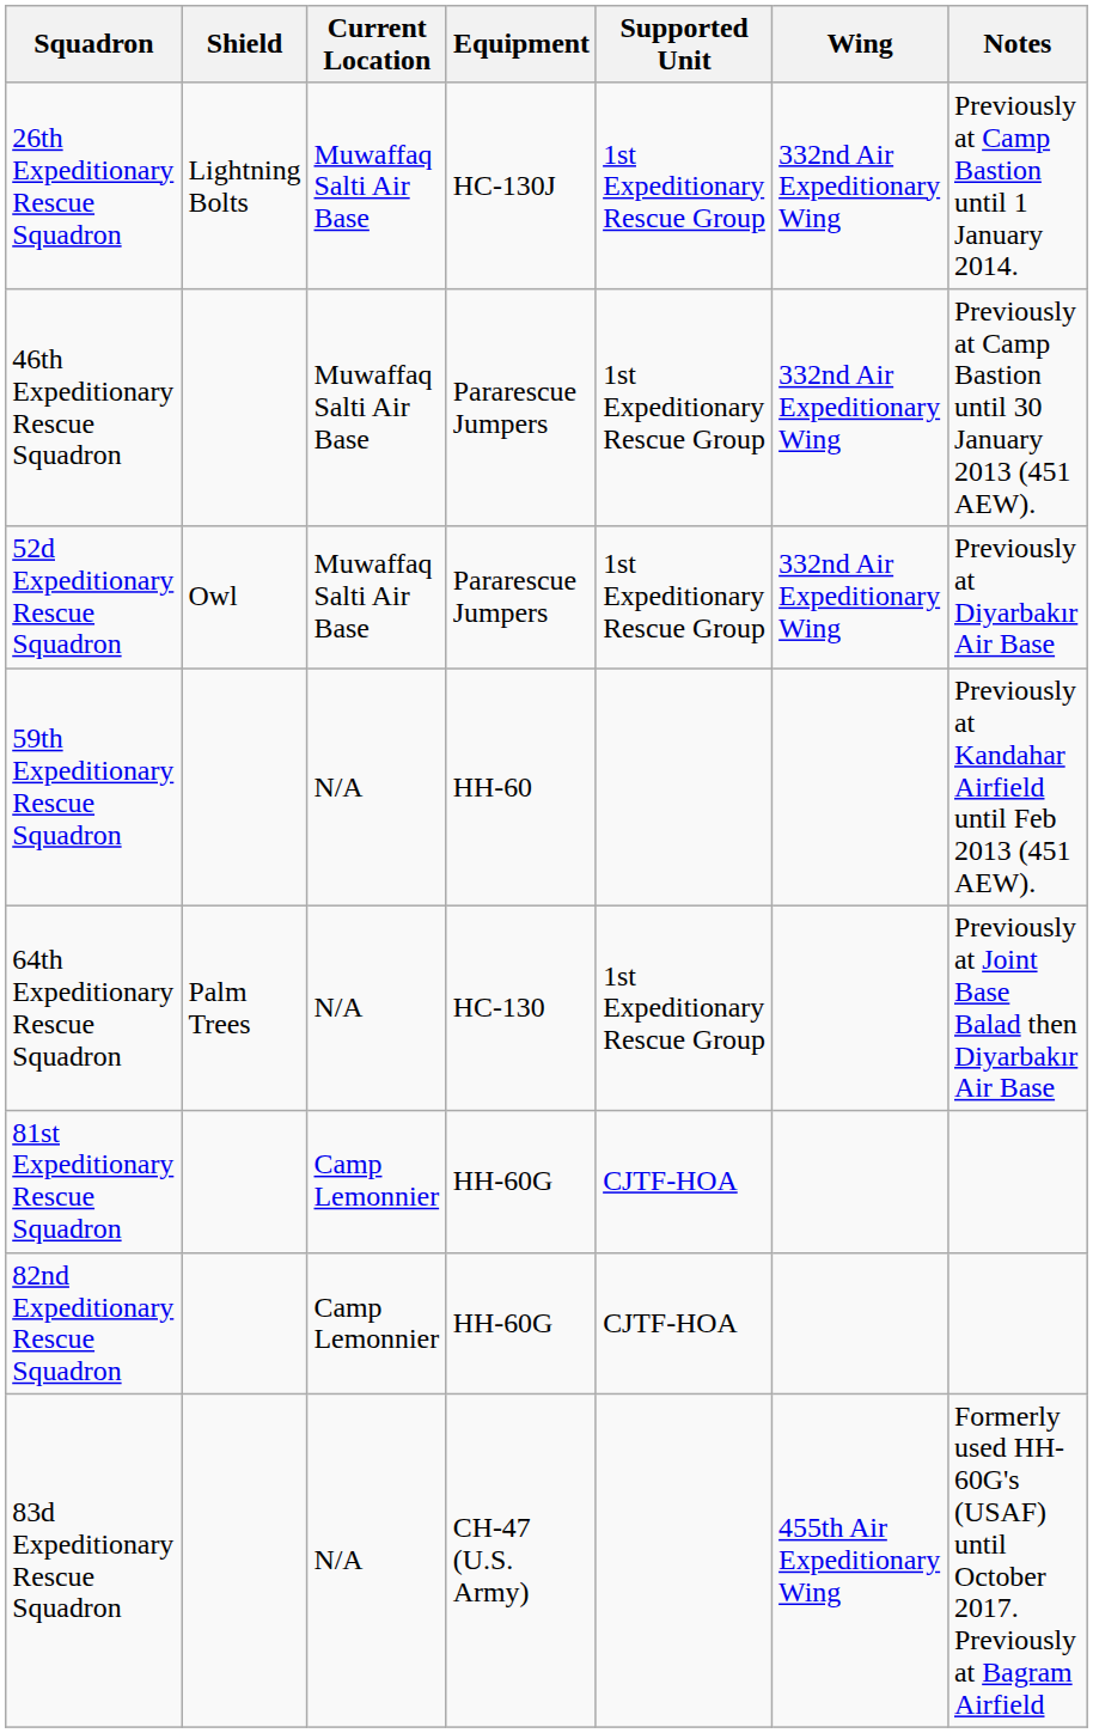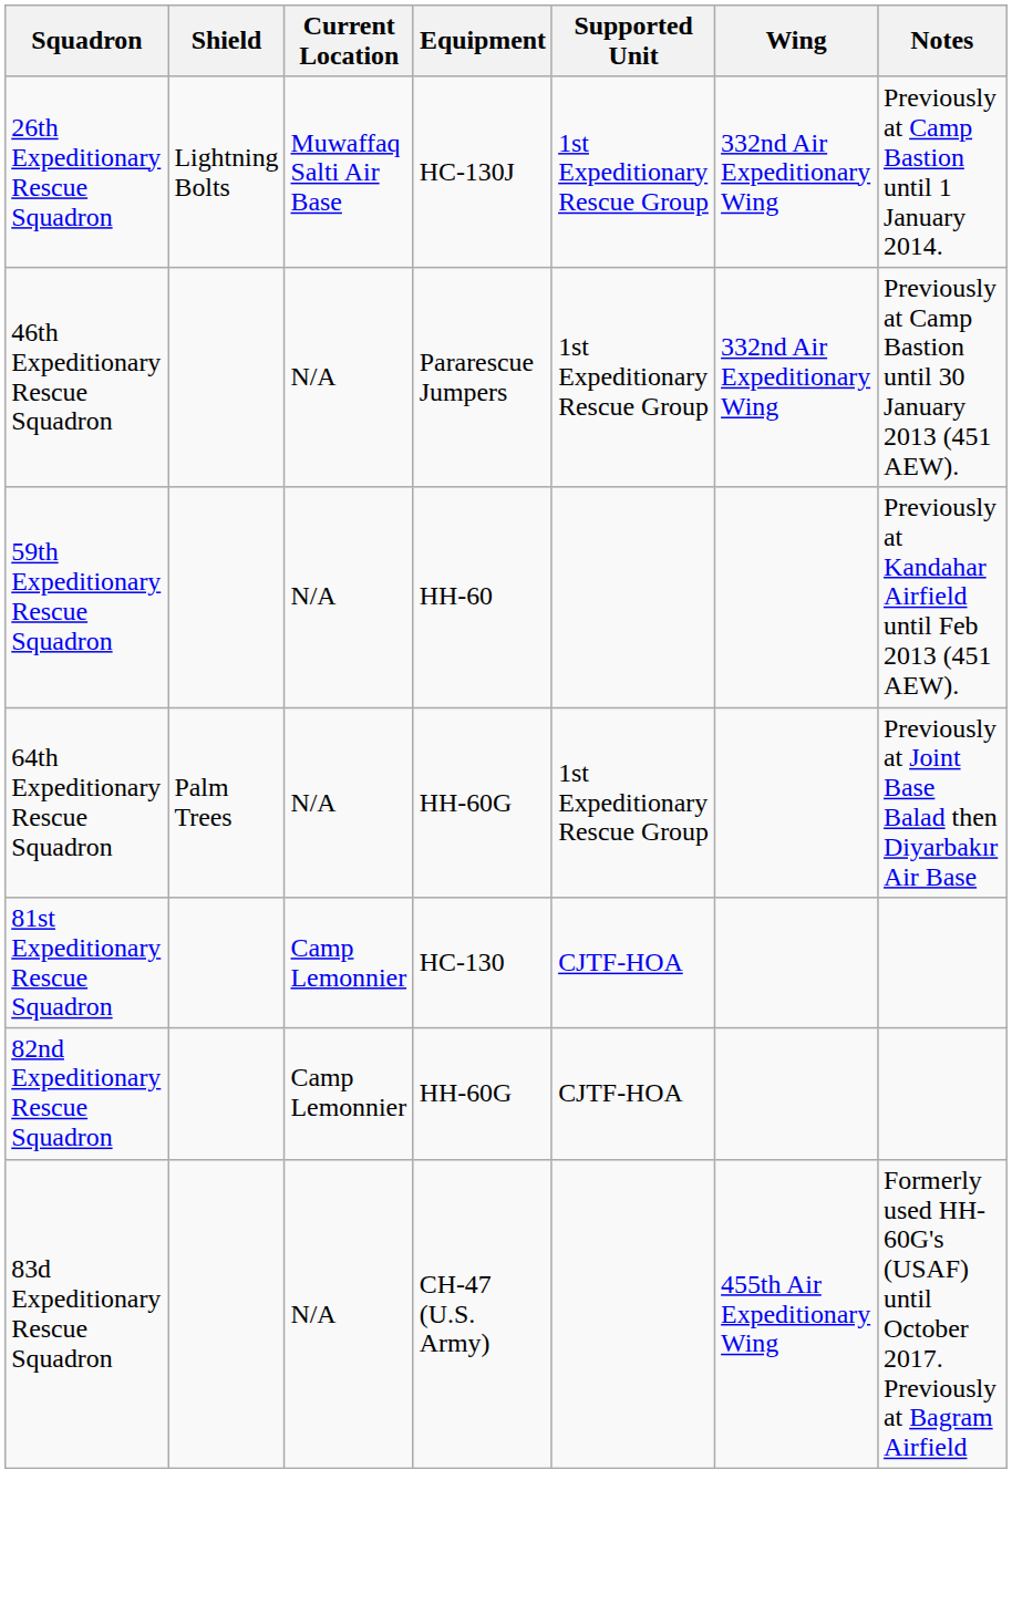46th Expeditionary Rescue Squadron | Current Location: Muwaffaq Salti Air Base -> N/A
- row: 52d Expeditionary Rescue Squadron | Owl | Muwaffaq Salti Air Base | Pararescue Jumpers | 1st Expeditionary Rescue Group | 332nd Air Expeditionary Wing | Previously at Diyarbakır Air Base
64th Expeditionary Rescue Squadron | Equipment: HC-130 -> HH-60G
81st Expeditionary Rescue Squadron | Equipment: HH-60G -> HC-130
